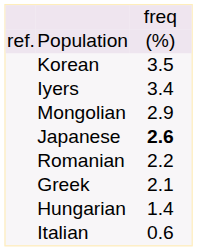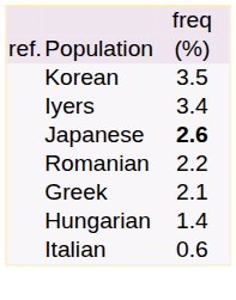- row: Mongolian | 2.9
